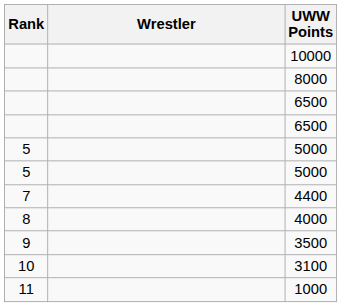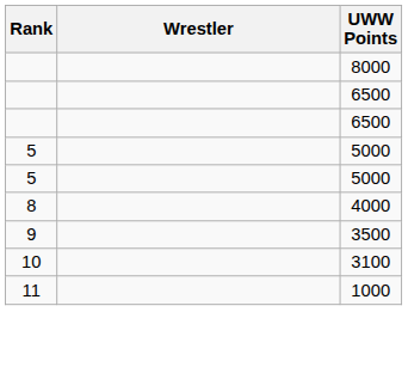- row: 10000
- row: 7 | 4400
